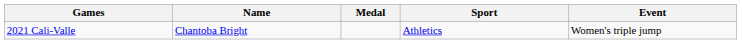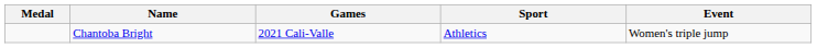columns swapped: Medal <-> Games
